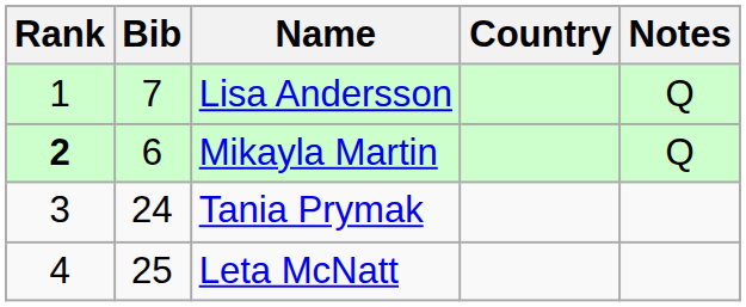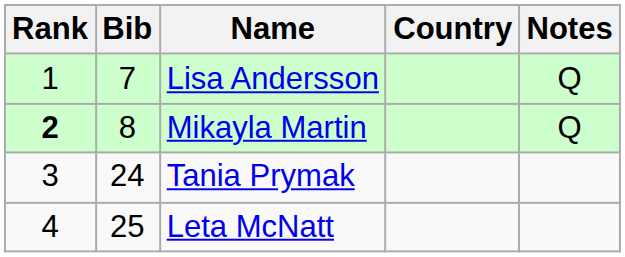Mikayla Martin | Bib: 6 -> 8
